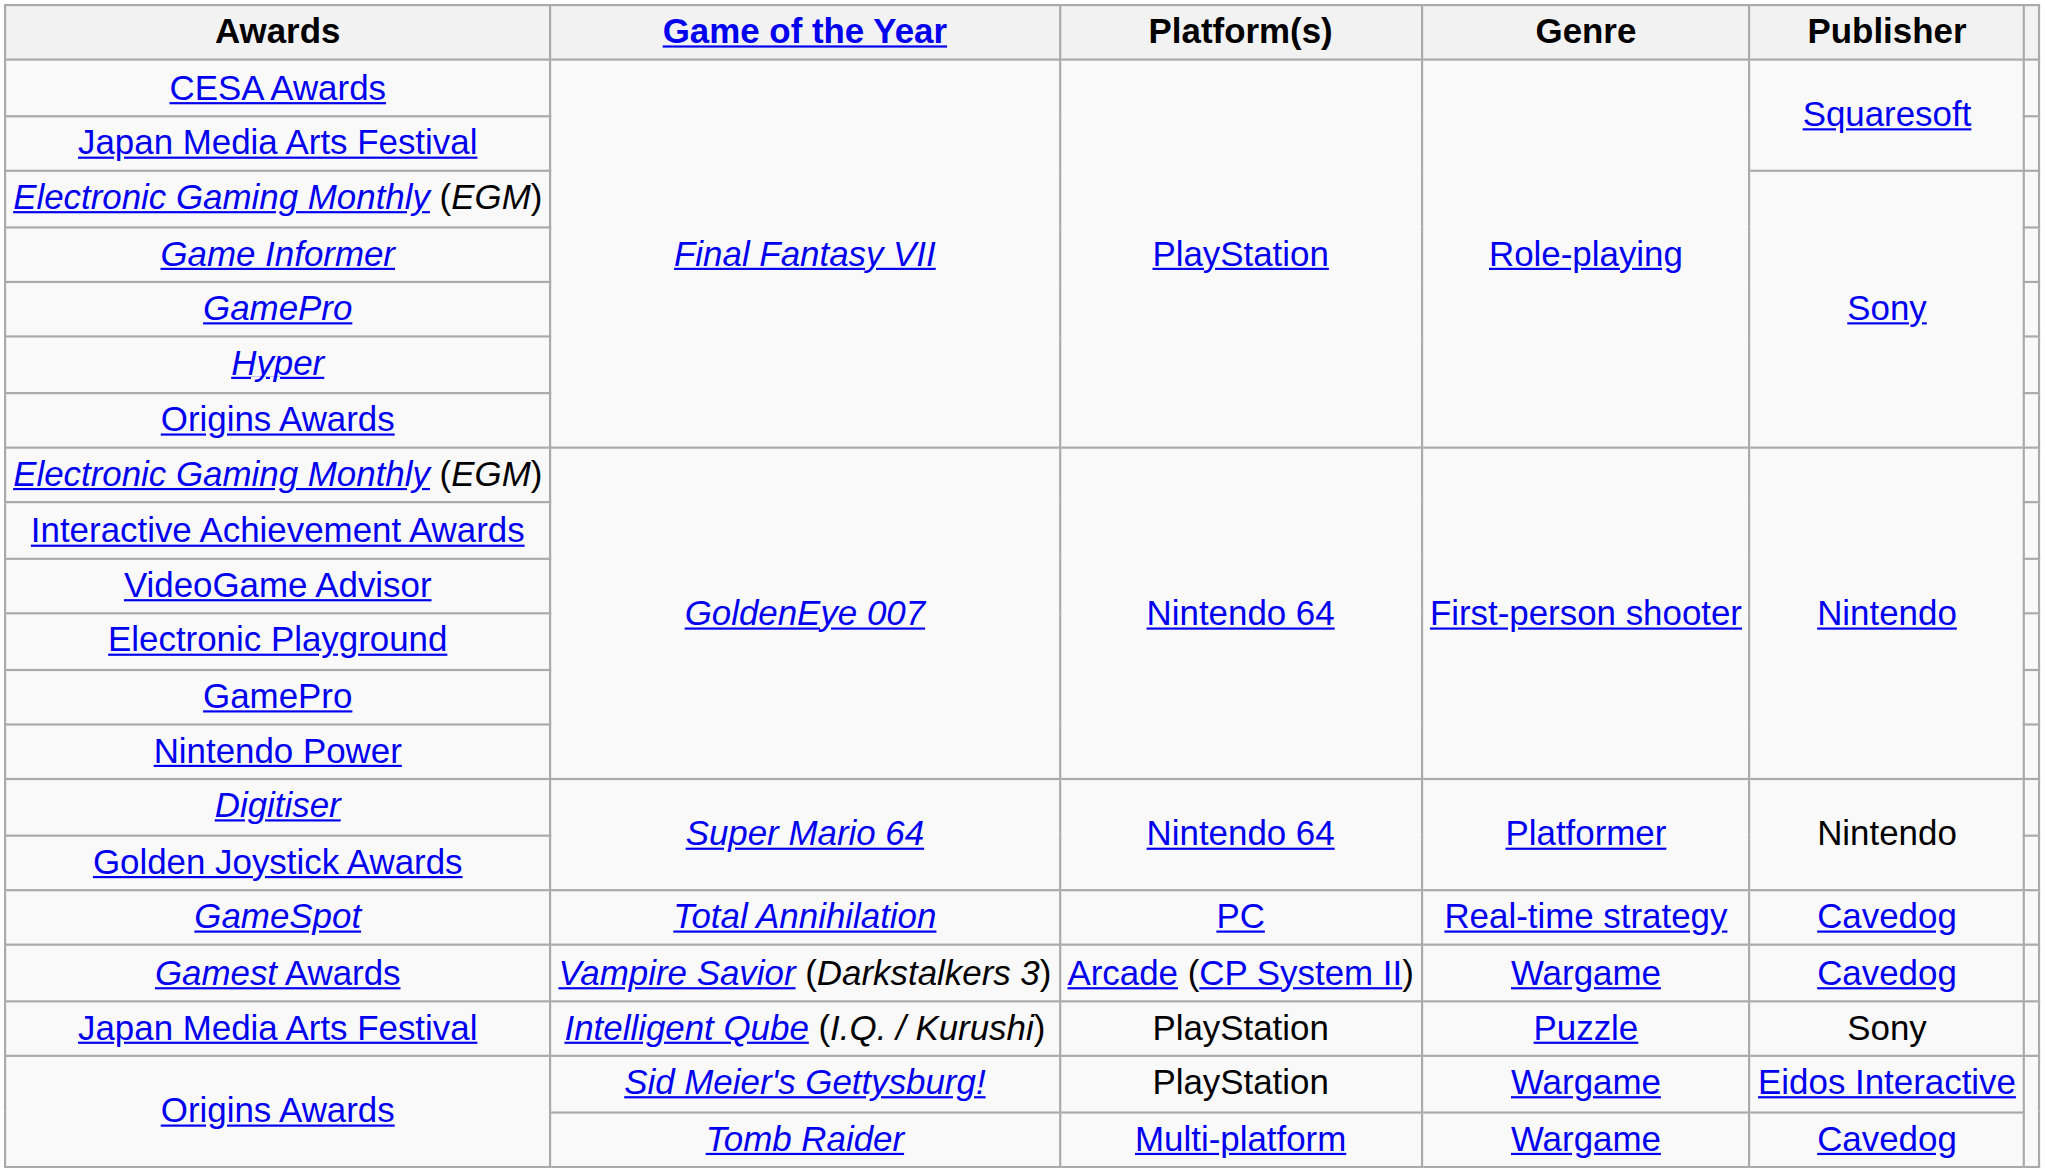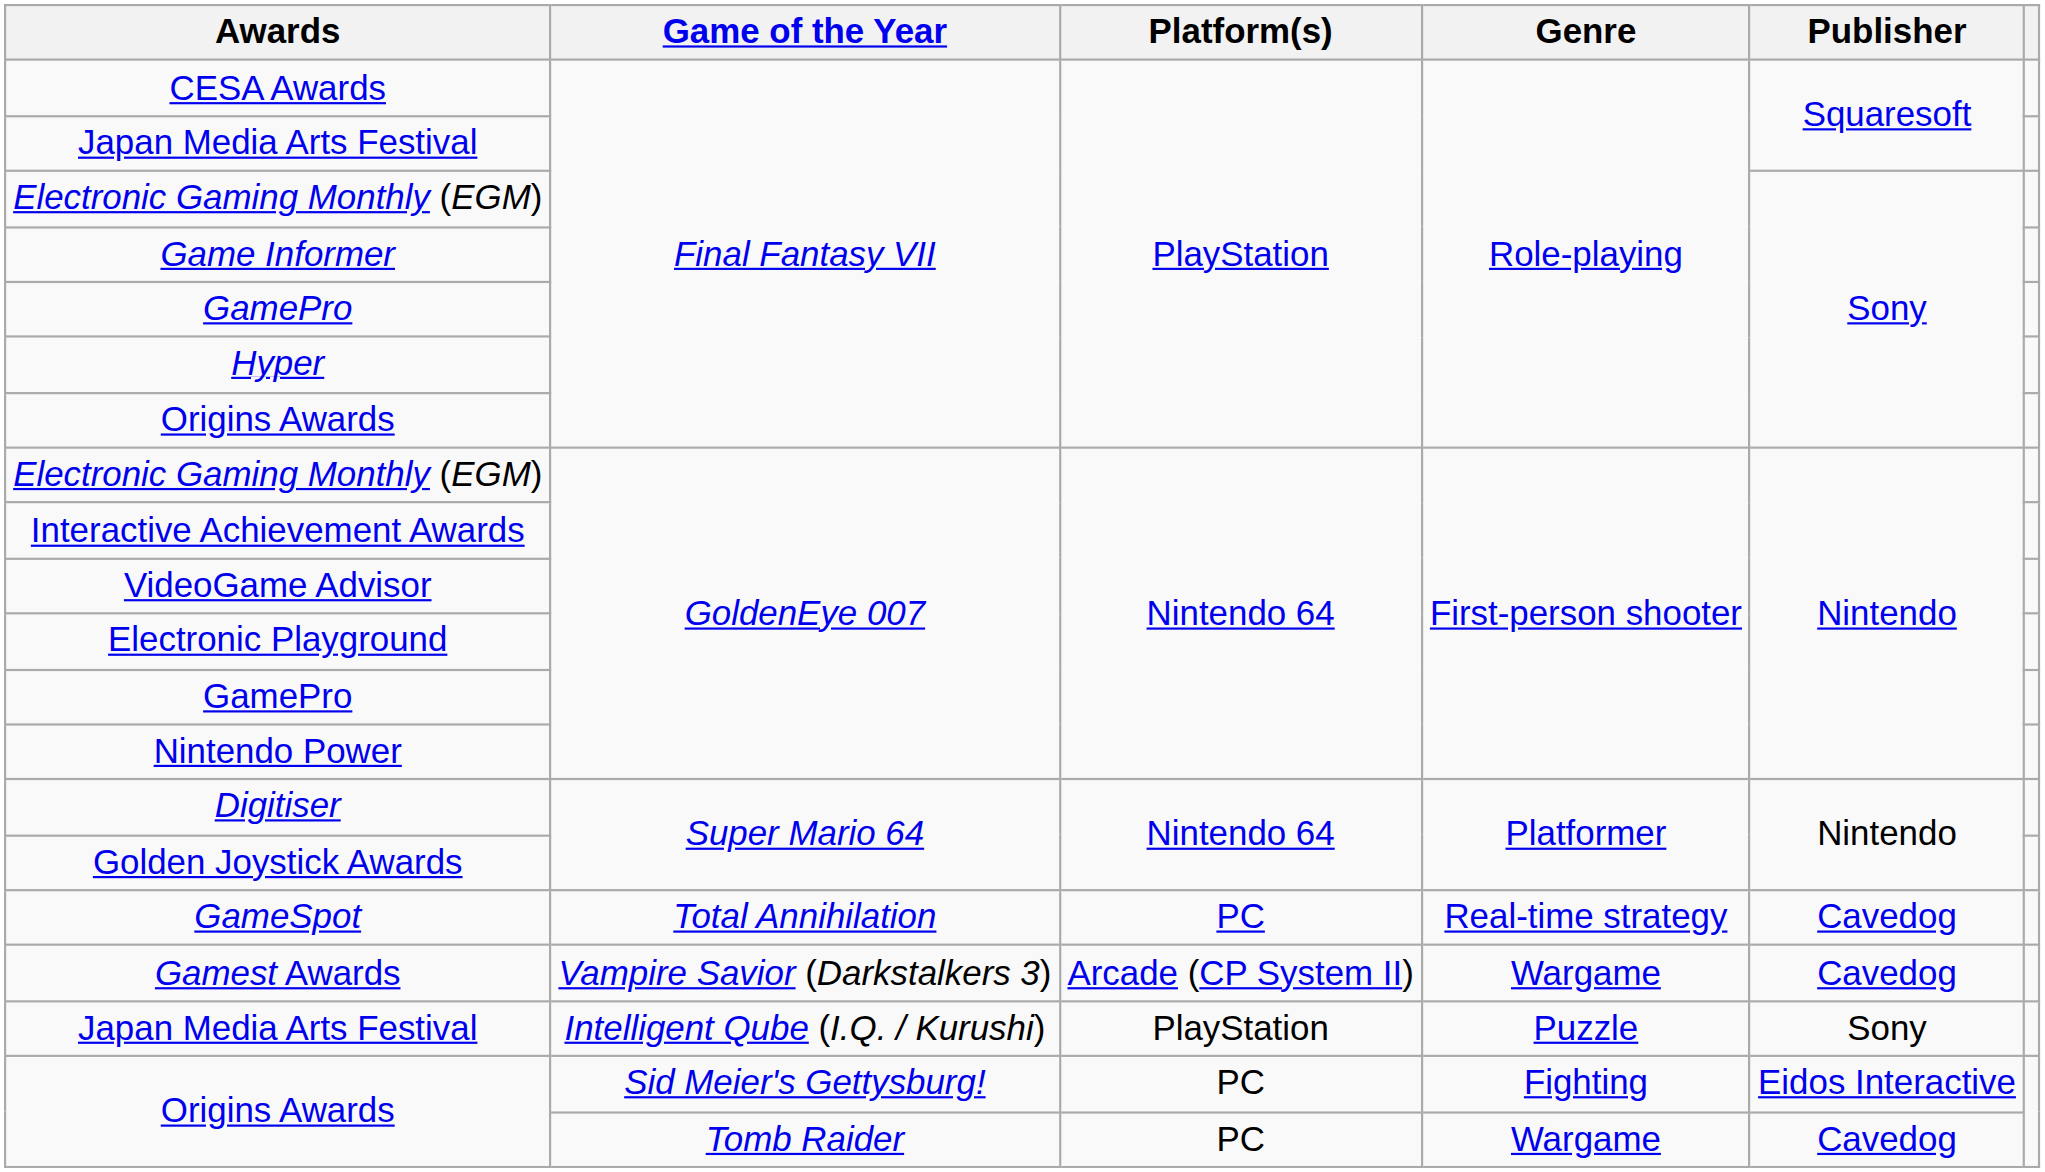Origins Awards / Sid Meier's Gettysburg! | Platform(s): PlayStation -> PC
Origins Awards / Sid Meier's Gettysburg! | Genre: Wargame -> Fighting
Origins Awards / Tomb Raider | Platform(s): Multi-platform -> PC
